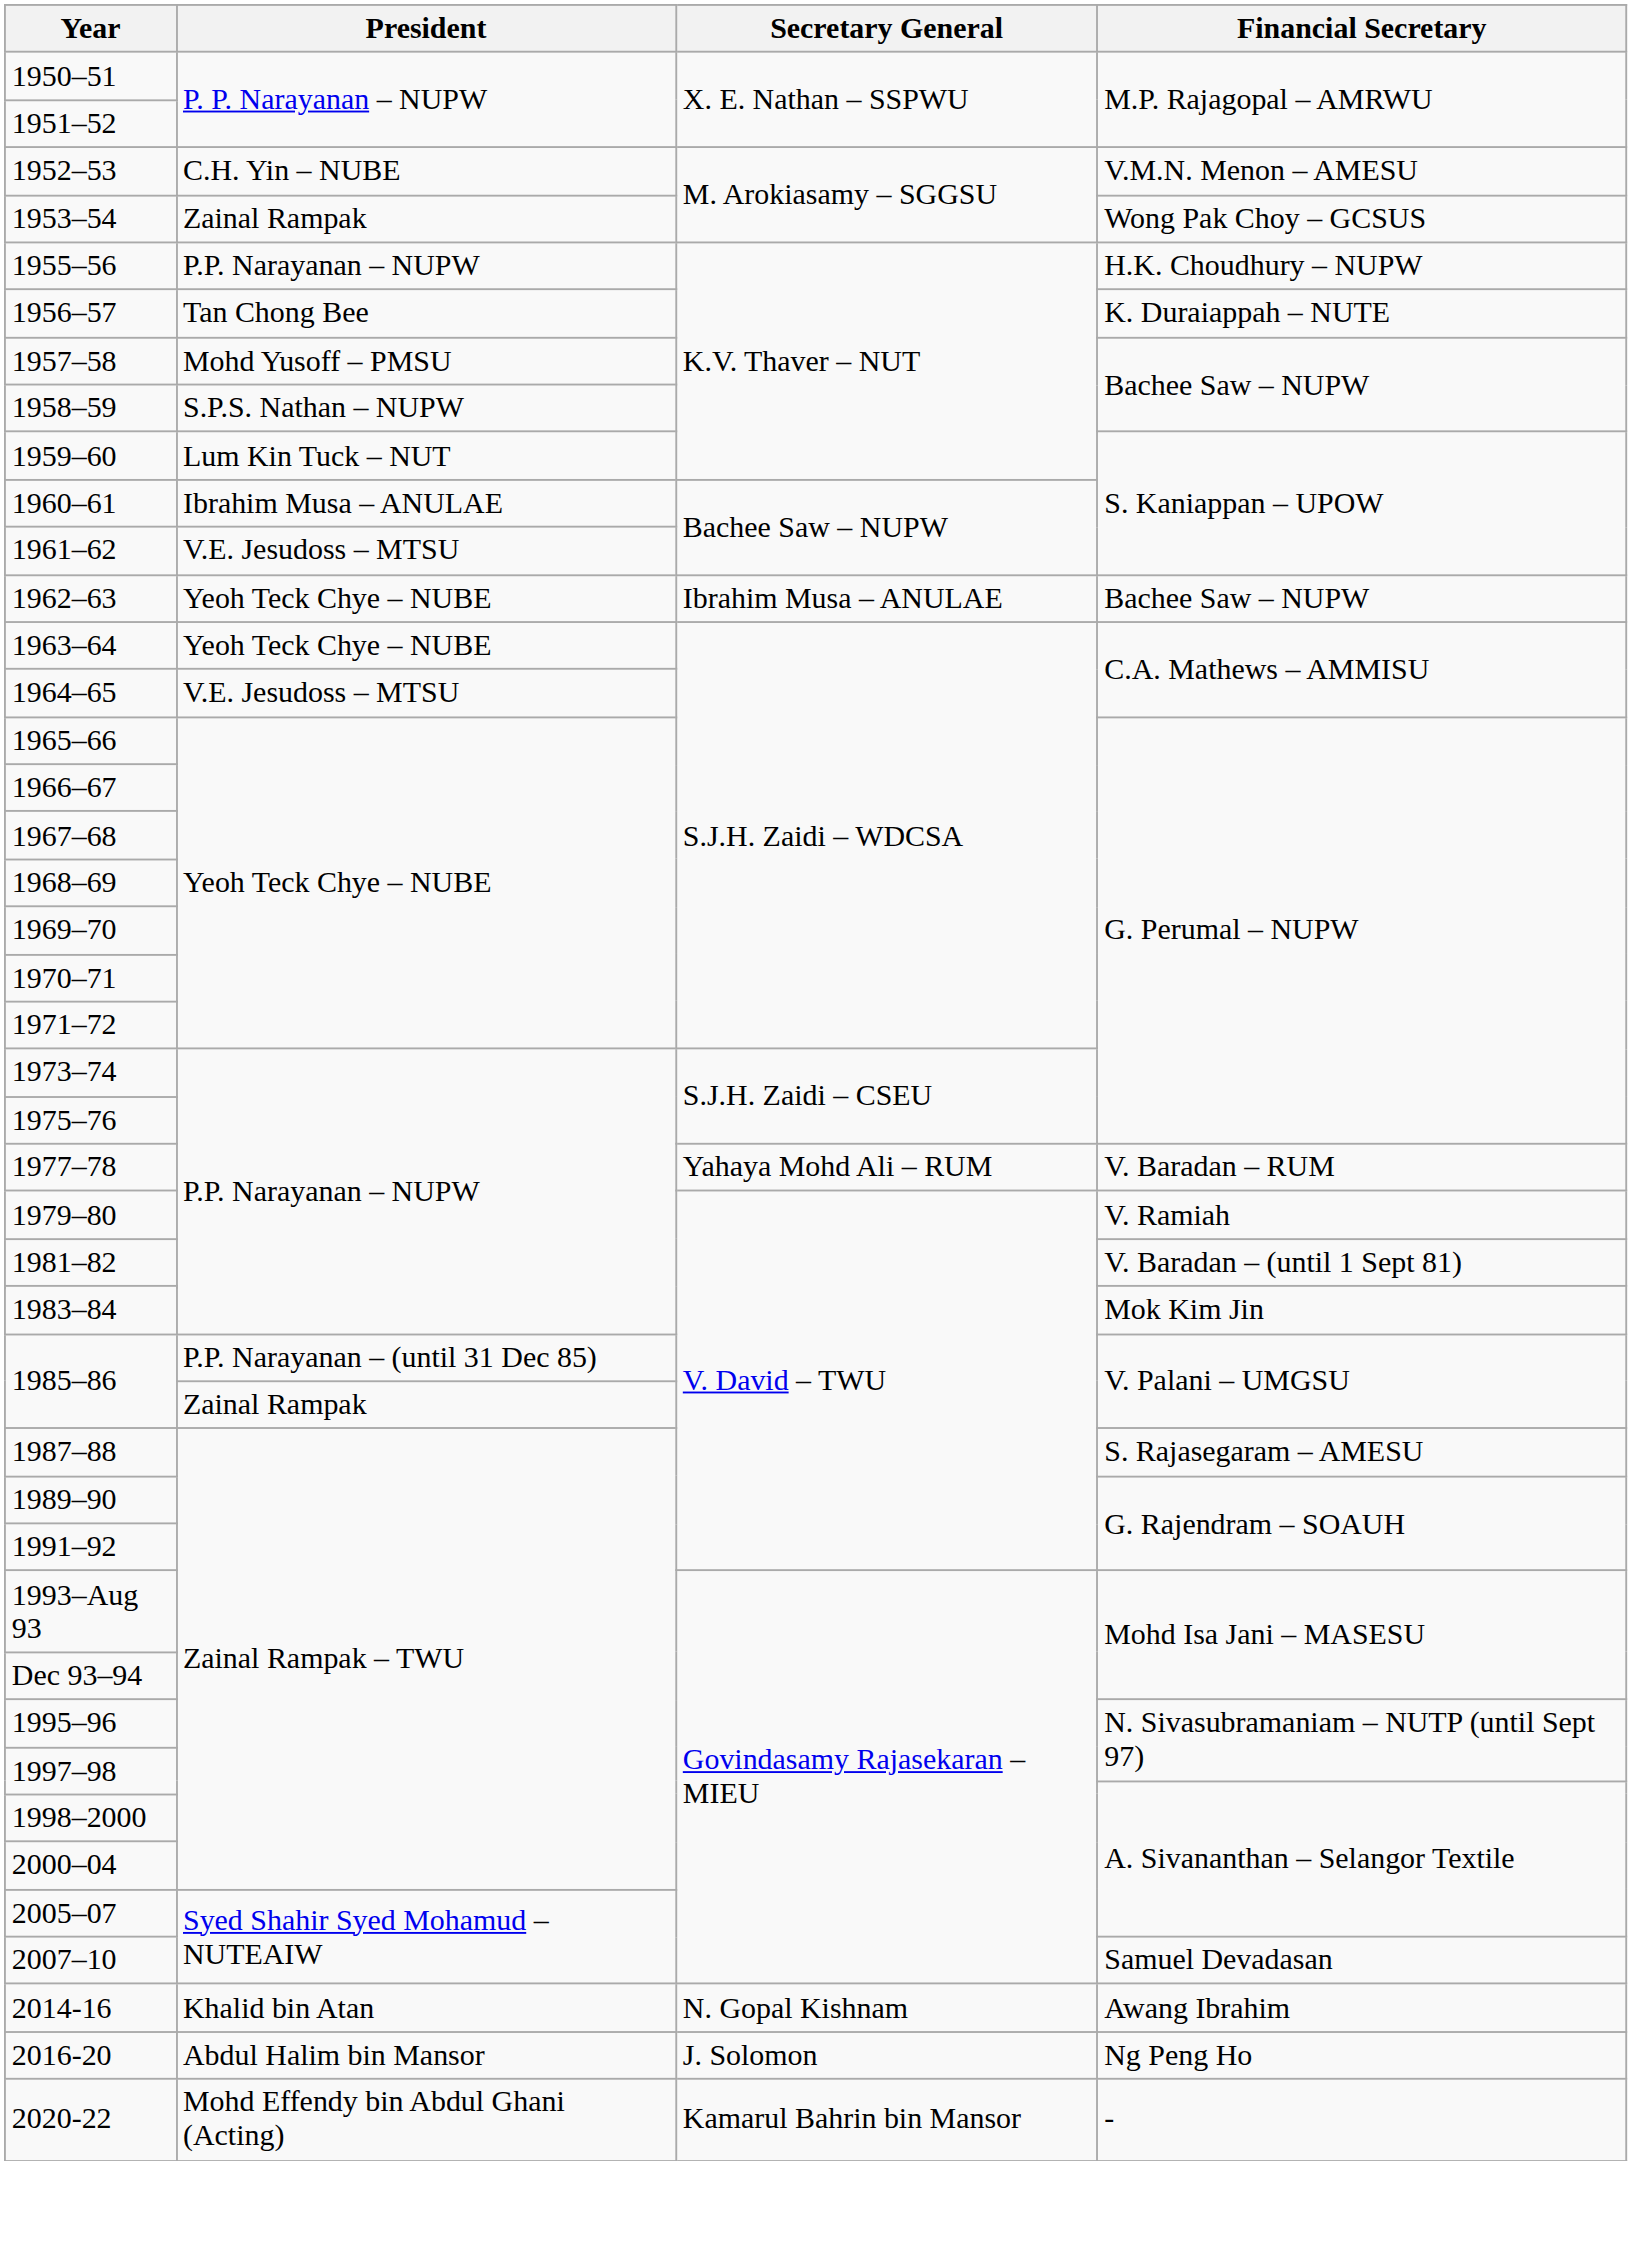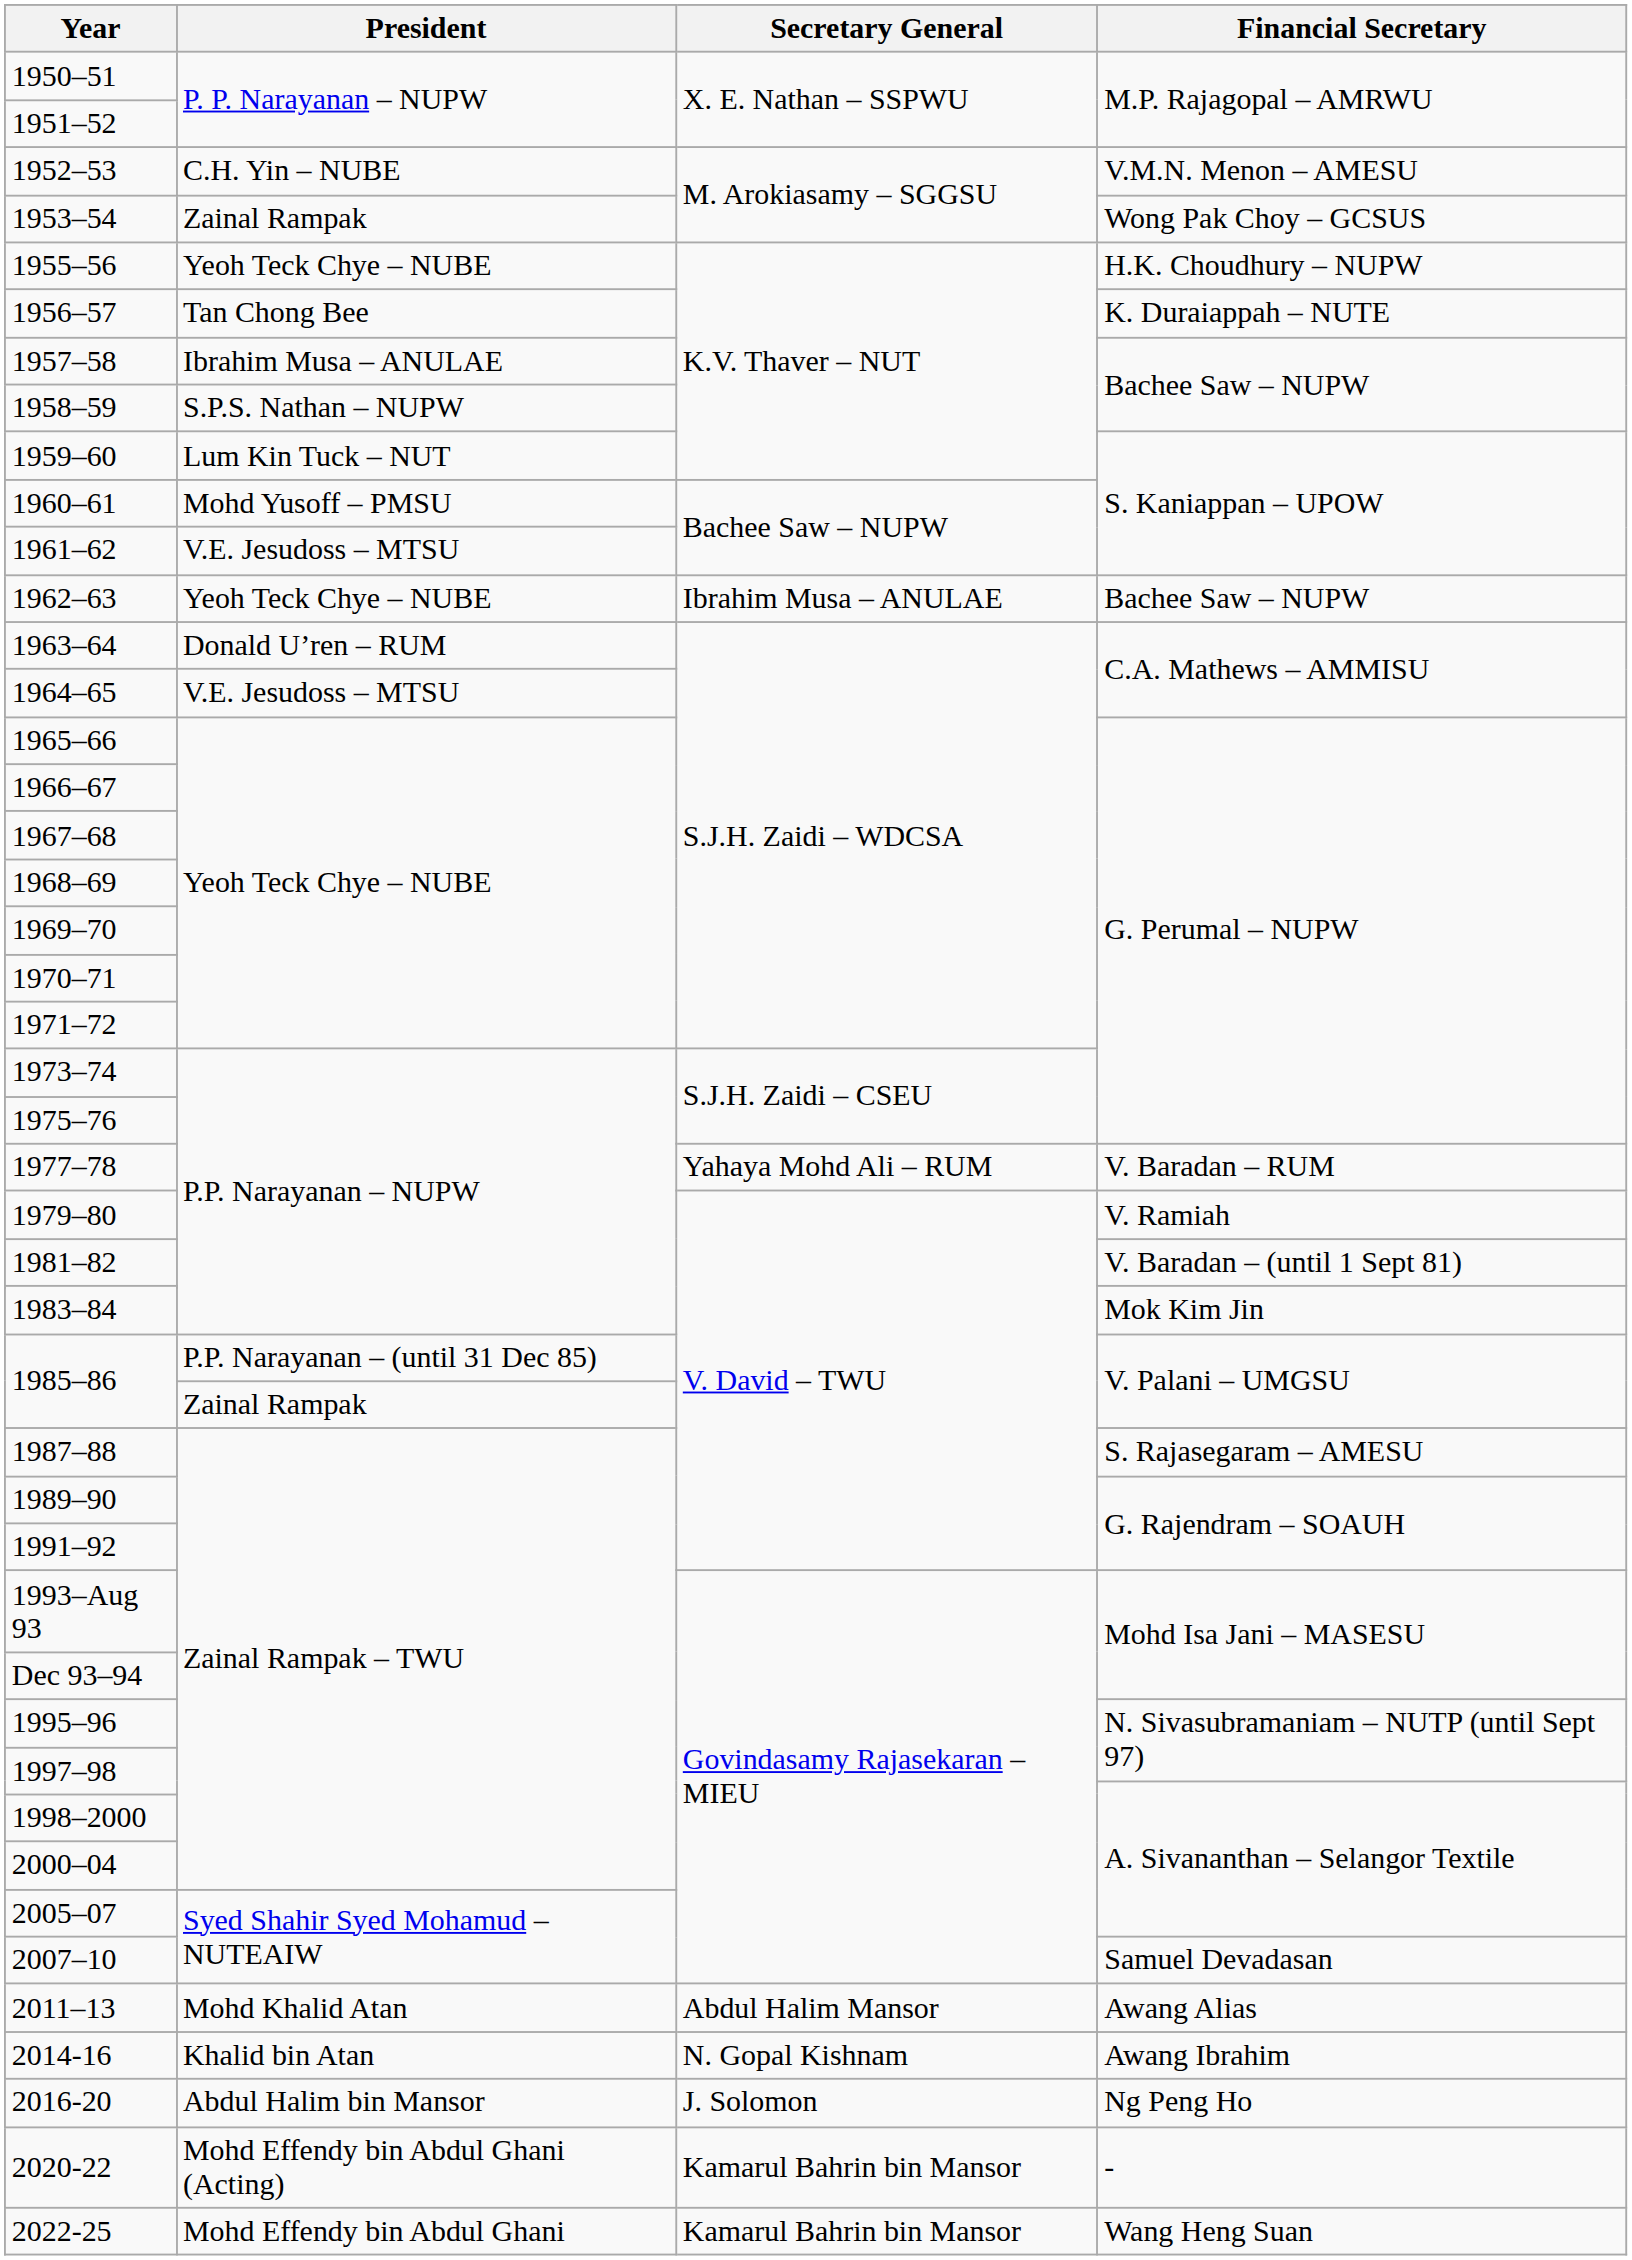1955–56 | President: P.P. Narayanan – NUPW -> Yeoh Teck Chye – NUBE
1957–58 | President: Mohd Yusoff – PMSU -> Ibrahim Musa – ANULAE
1960–61 | President: Ibrahim Musa – ANULAE -> Mohd Yusoff – PMSU
1963–64 | President: Yeoh Teck Chye – NUBE -> Donald U’ren – RUM
+ row: 2011–13 | Mohd Khalid Atan | Abdul Halim Mansor | Awang Alias
+ row: 2022-25 | Mohd Effendy bin Abdul Ghani | Kamarul Bahrin bin Mansor | Wang Heng Suan
